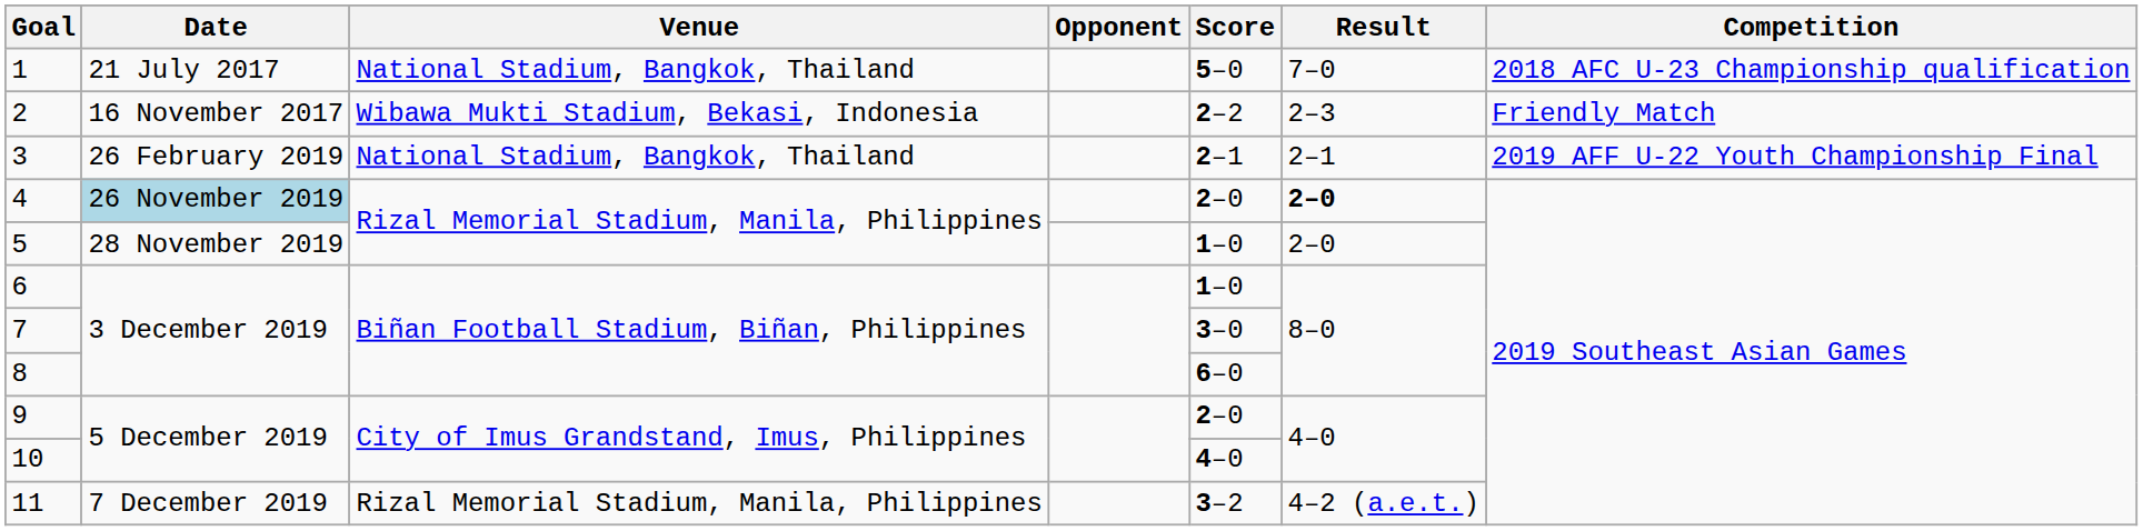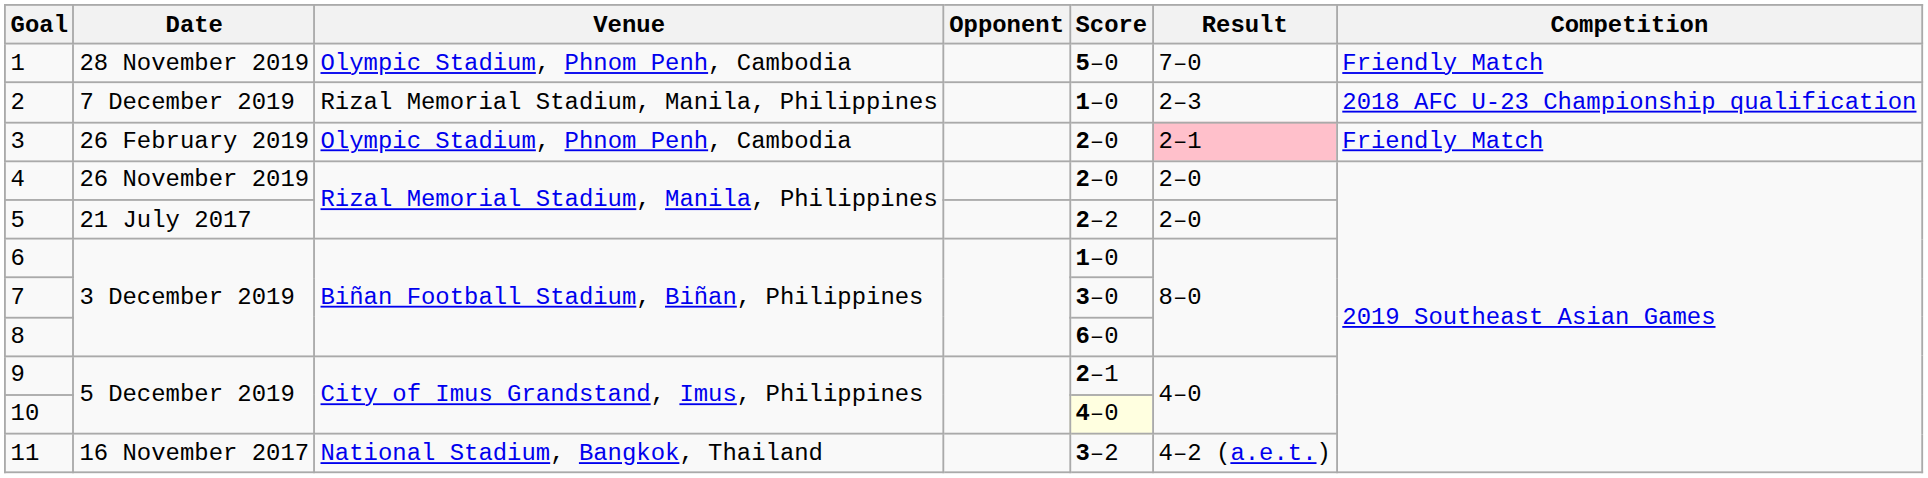1 | Date: 21 July 2017 -> 28 November 2019
1 | Venue: National Stadium, Bangkok, Thailand -> Olympic Stadium, Phnom Penh, Cambodia
1 | Competition: 2018 AFC U-23 Championship qualification -> Friendly Match
2 | Date: 16 November 2017 -> 7 December 2019
2 | Venue: Wibawa Mukti Stadium, Bekasi, Indonesia -> Rizal Memorial Stadium, Manila, Philippines
2 | Score: 2–2 -> 1–0
2 | Competition: Friendly Match -> 2018 AFC U-23 Championship qualification
3 | Venue: National Stadium, Bangkok, Thailand -> Olympic Stadium, Phnom Penh, Cambodia
3 | Score: 2–1 -> 2–0
3 | Result: no background -> pink background
3 | Competition: 2019 AFF U-22 Youth Championship Final -> Friendly Match
4 | Date: lightblue background -> no background
4 | Result: bold -> normal
5 | Date: 28 November 2019 -> 21 July 2017
5 | Score: 1–0 -> 2–2
9 | Score: 2–0 -> 2–1
10 | Score: no background -> lightyellow background
11 | Date: 7 December 2019 -> 16 November 2017
11 | Venue: Rizal Memorial Stadium, Manila, Philippines -> National Stadium, Bangkok, Thailand
